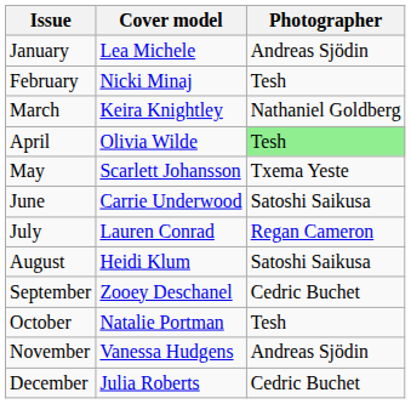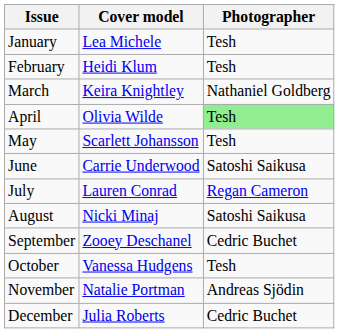January | Photographer: Andreas Sjödin -> Tesh
February | Cover model: Nicki Minaj -> Heidi Klum
May | Photographer: Txema Yeste -> Tesh
August | Cover model: Heidi Klum -> Nicki Minaj
October | Cover model: Natalie Portman -> Vanessa Hudgens
November | Cover model: Vanessa Hudgens -> Natalie Portman
